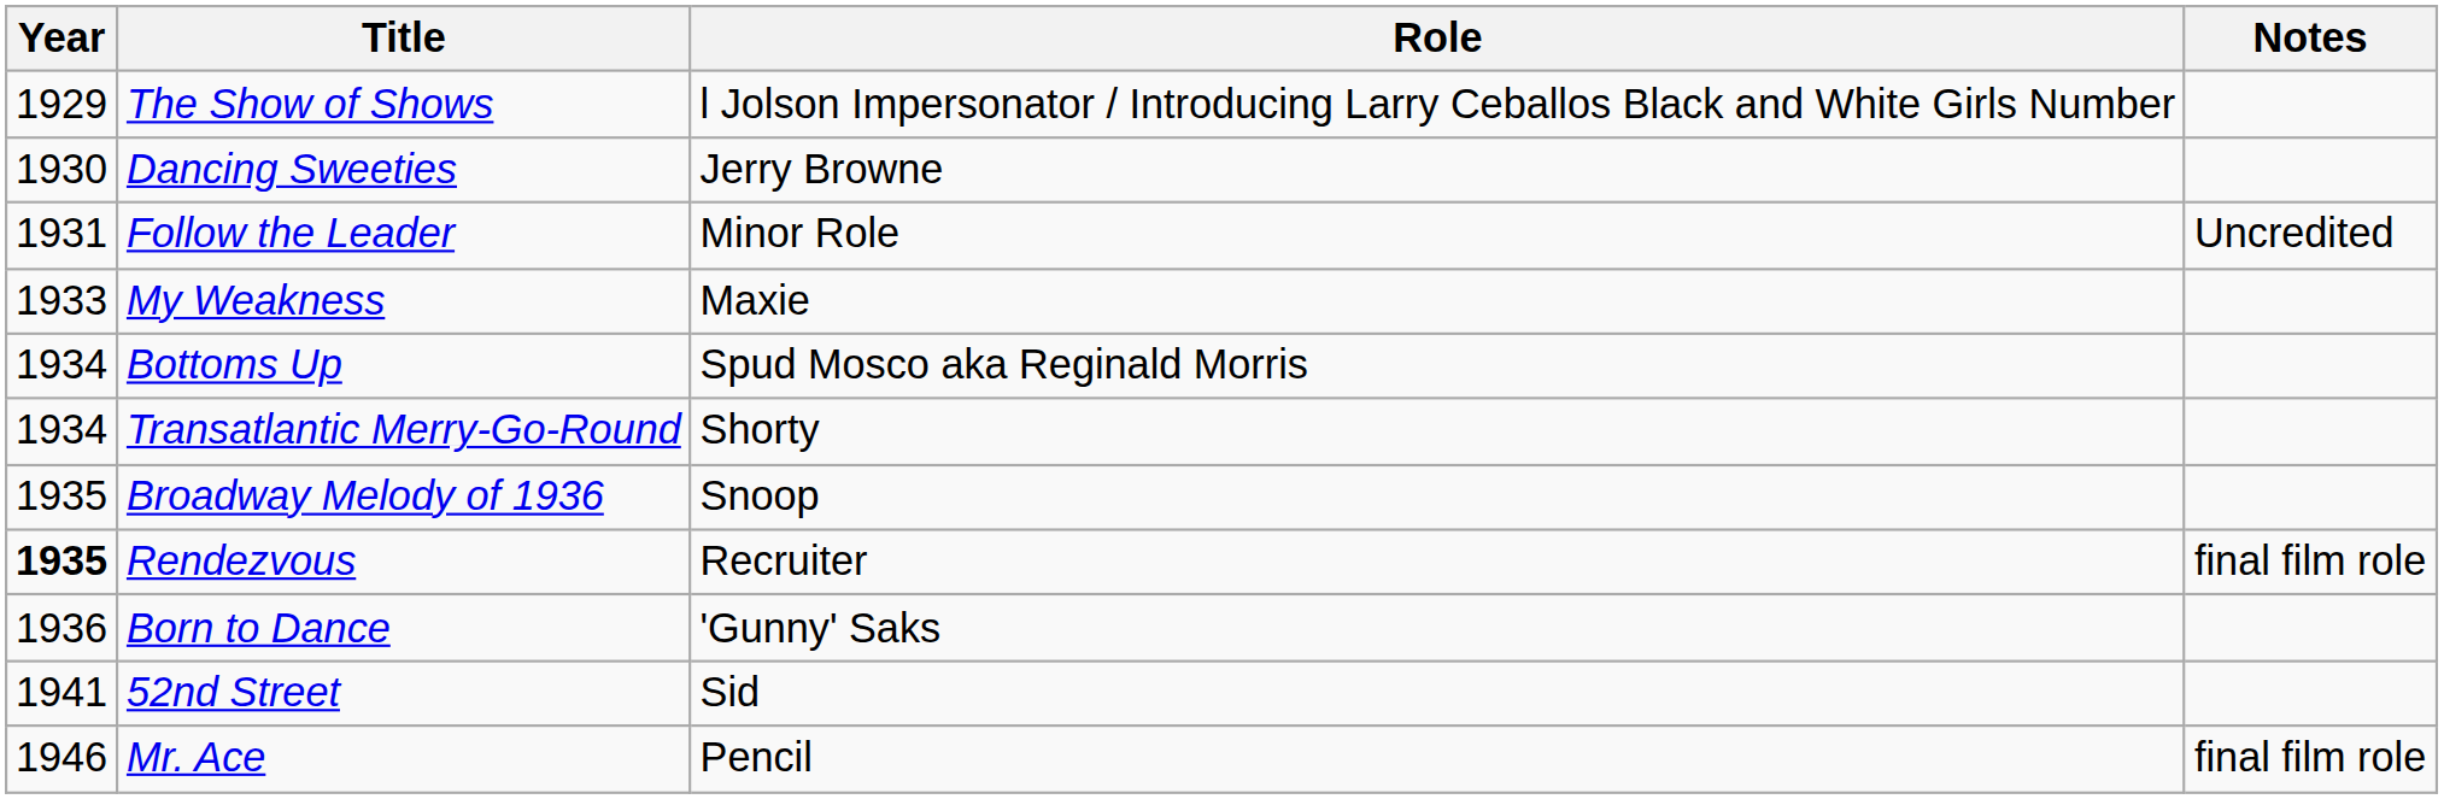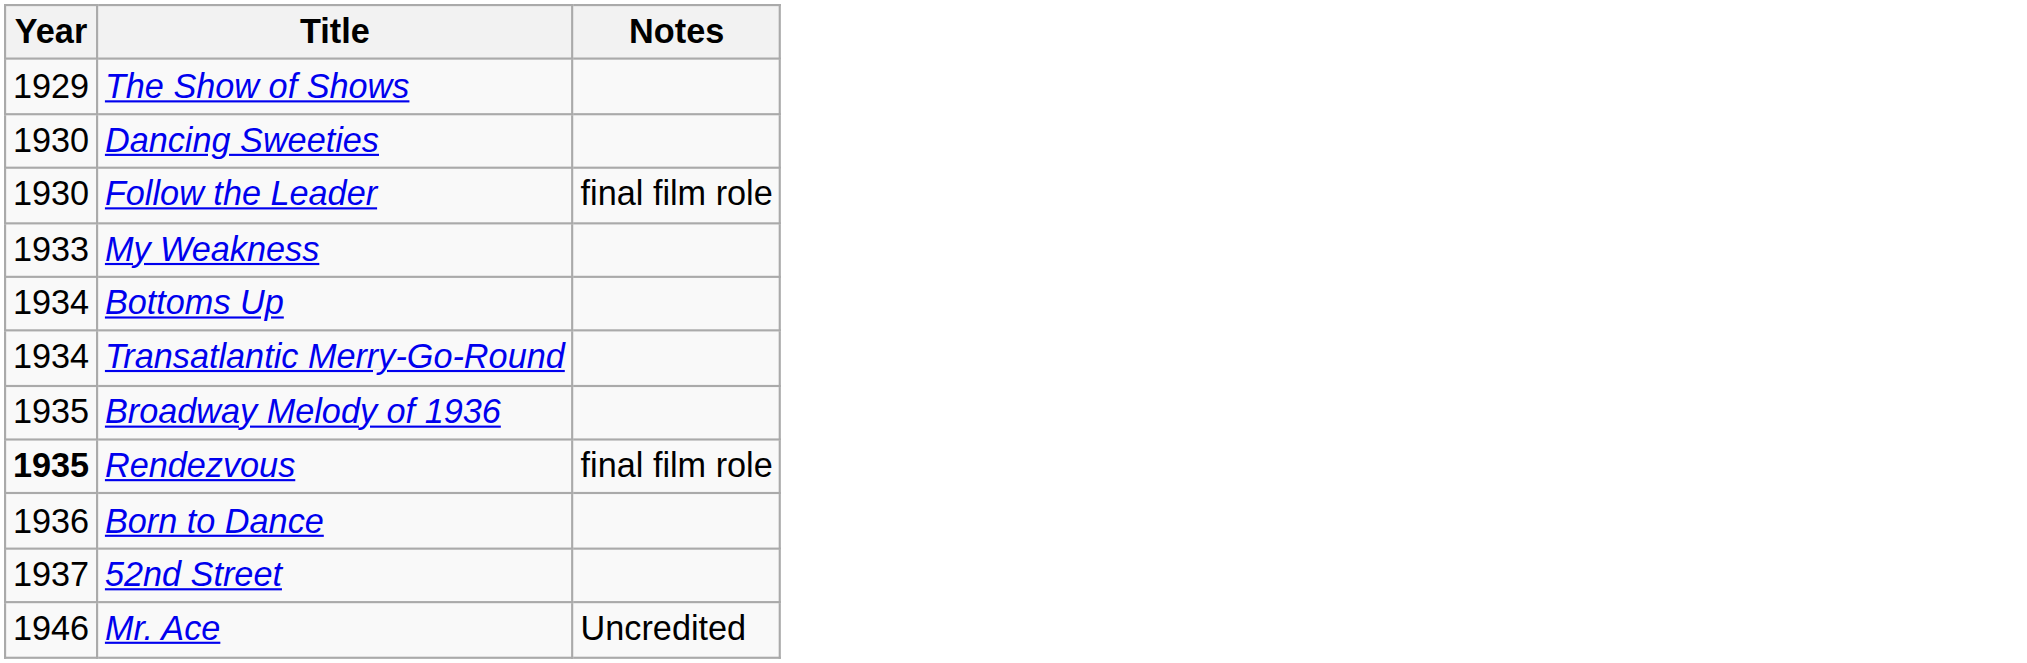- column: Role | l Jolson Impersonator / Introducing Larry Ceballos Black and White Girls Number | Jerry Browne | Minor Role | Maxie | Spud Mosco aka Reginald Morris | Shorty | Snoop | Recruiter | 'Gunny' Saks | Sid | Pencil
Follow the Leader | Year: 1931 -> 1930
Follow the Leader | Notes: Uncredited -> final film role
52nd Street | Year: 1941 -> 1937
Mr. Ace | Notes: final film role -> Uncredited
